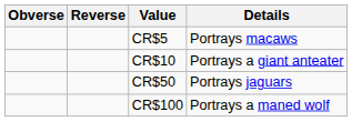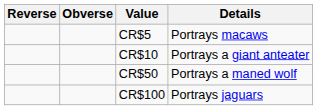columns swapped: Reverse <-> Obverse
CR$50 | Details: Portrays jaguars -> Portrays a maned wolf
CR$100 | Details: Portrays a maned wolf -> Portrays jaguars
